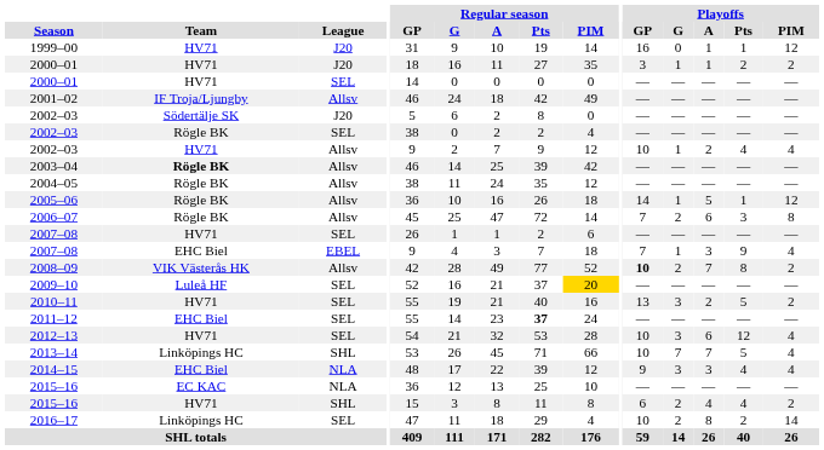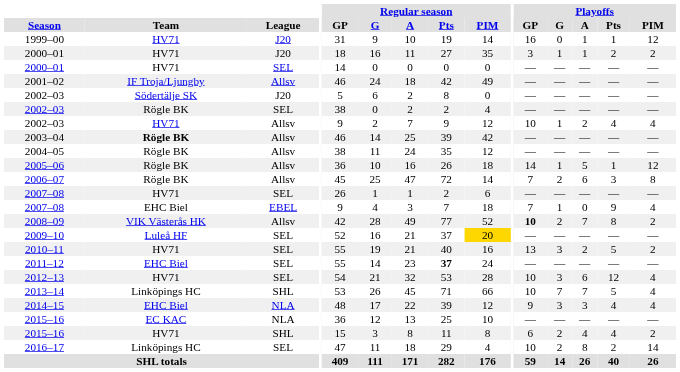2007–08 / EBEL | Playoffs / A: 3 -> 0
